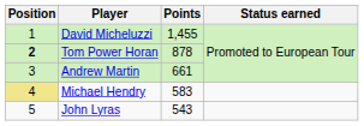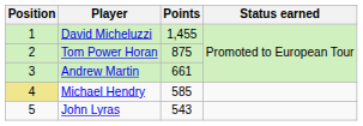Tom Power Horan | Position: bold -> normal
Tom Power Horan | Points: 878 -> 875
Michael Hendry | Points: 583 -> 585
